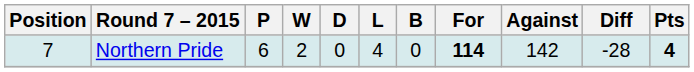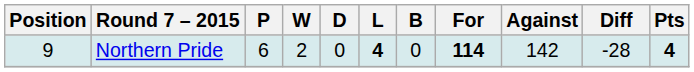Northern Pride | Position: 7 -> 9
Northern Pride | L: normal -> bold
